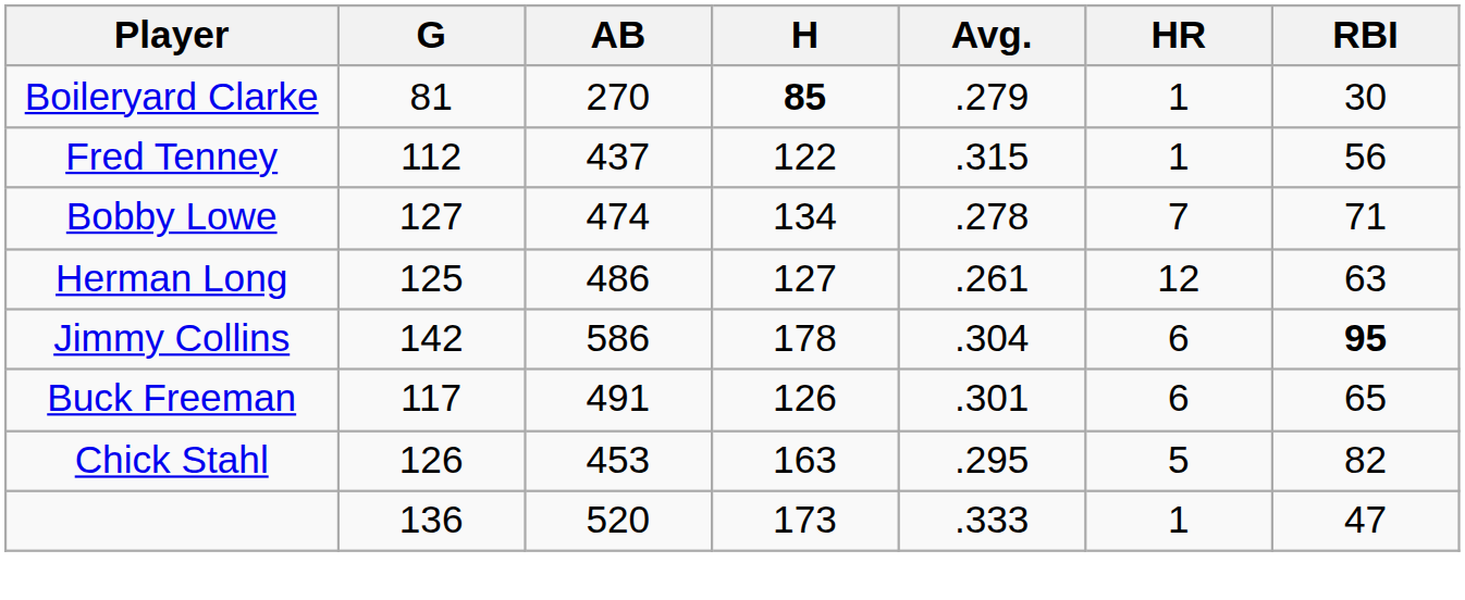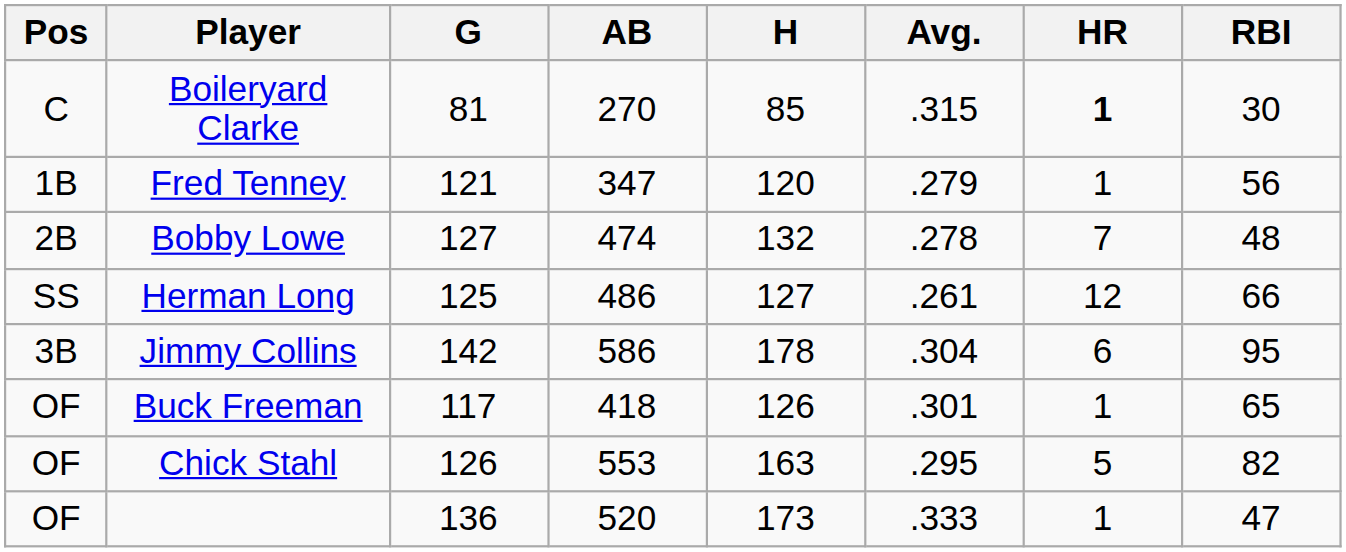+ column: Pos | C | 1B | 2B | SS | 3B | OF | OF | OF
Boileryard Clarke | H: bold -> normal
Boileryard Clarke | Avg.: .279 -> .315
Boileryard Clarke | HR: normal -> bold
Fred Tenney | G: 112 -> 121
Fred Tenney | AB: 437 -> 347
Fred Tenney | H: 122 -> 120
Fred Tenney | Avg.: .315 -> .279
Bobby Lowe | H: 134 -> 132
Bobby Lowe | RBI: 71 -> 48
Herman Long | RBI: 63 -> 66
Jimmy Collins | RBI: bold -> normal
Buck Freeman | AB: 491 -> 418
Buck Freeman | HR: 6 -> 1
Chick Stahl | AB: 453 -> 553
